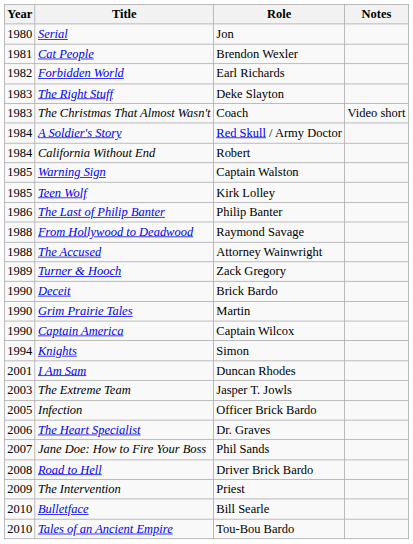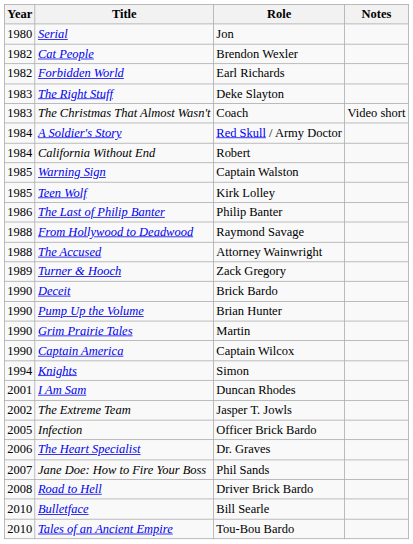Cat People | Year: 1981 -> 1982
+ row: 1990 | Pump Up the Volume | Brian Hunter
The Extreme Team | Year: 2003 -> 2002
- row: 2009 | The Intervention | Priest
